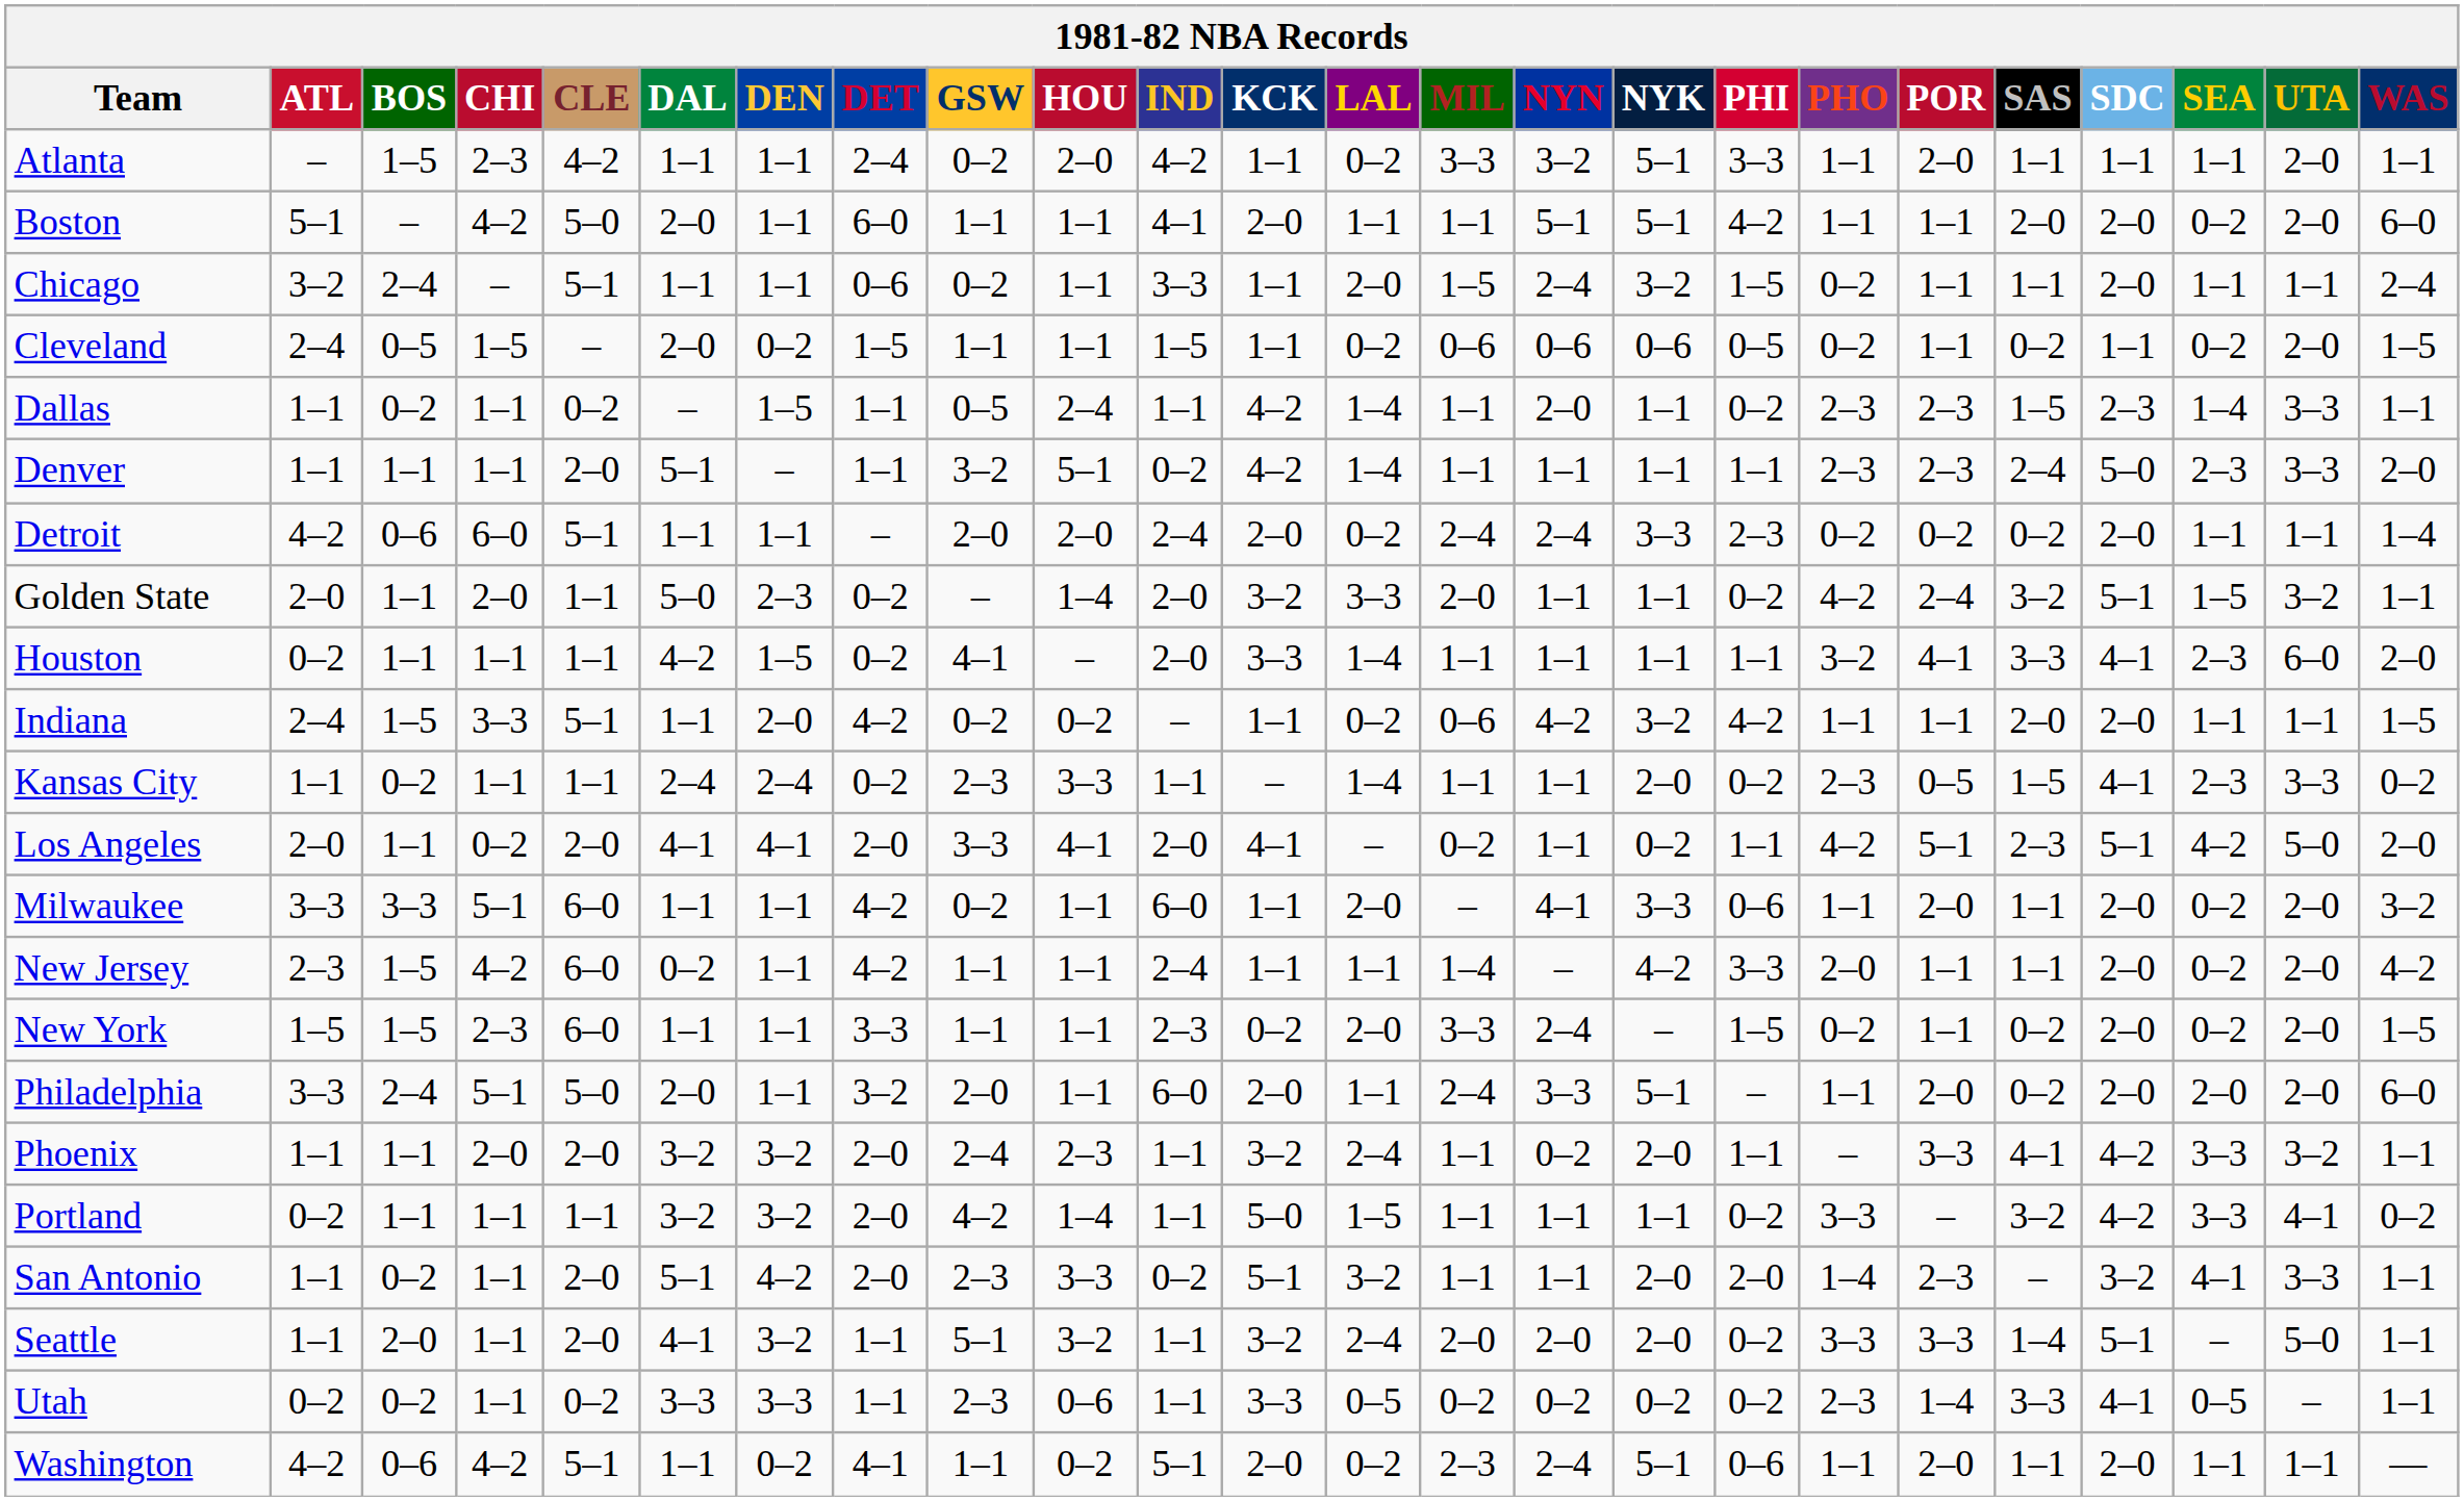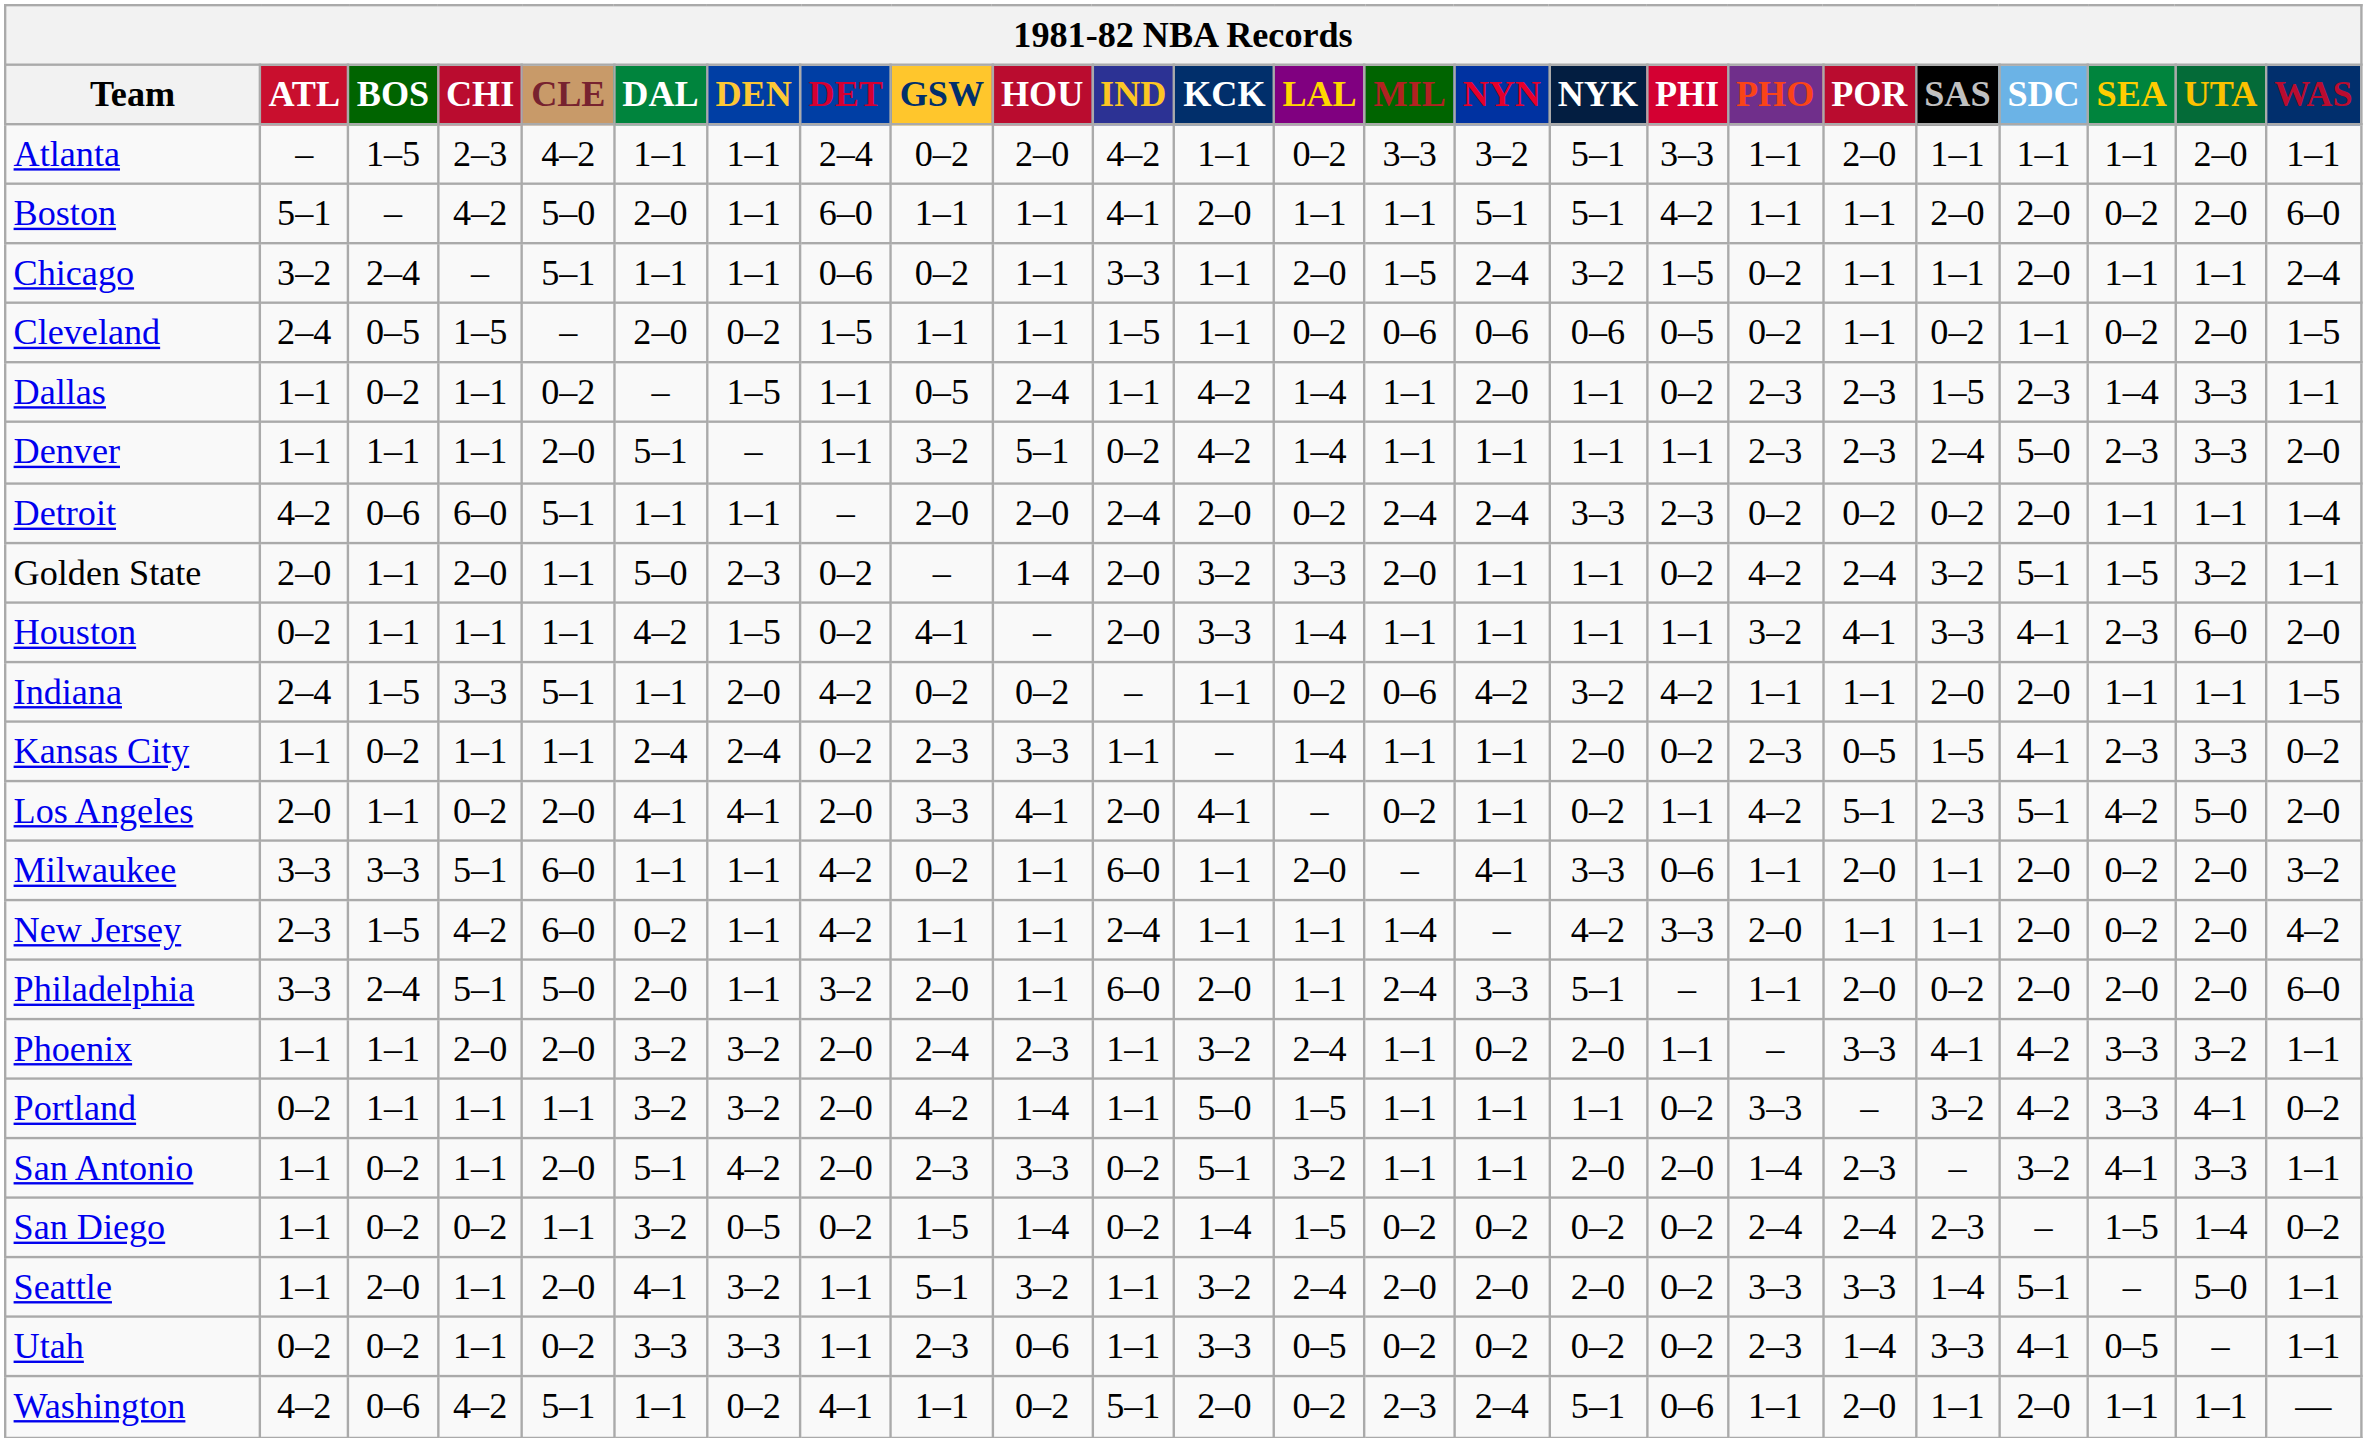- row: New York | 1–5 | 1–5 | 2–3 | 6–0 | 1–1 | 1–1 | 3–3 | 1–1 | 1–1 | 2–3 | 0–2 | 2–0 | 3–3 | 2–4 | – | 1–5 | 0–2 | 1–1 | 0–2 | 2–0 | 0–2 | 2–0 | 1–5
+ row: San Diego | 1–1 | 0–2 | 0–2 | 1–1 | 3–2 | 0–5 | 0–2 | 1–5 | 1–4 | 0–2 | 1–4 | 1–5 | 0–2 | 0–2 | 0–2 | 0–2 | 2–4 | 2–4 | 2–3 | – | 1–5 | 1–4 | 0–2
